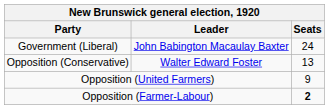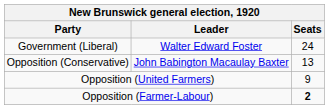Government (Liberal) | Leader: John Babington Macaulay Baxter -> Walter Edward Foster
Opposition (Conservative) | Leader: Walter Edward Foster -> John Babington Macaulay Baxter
